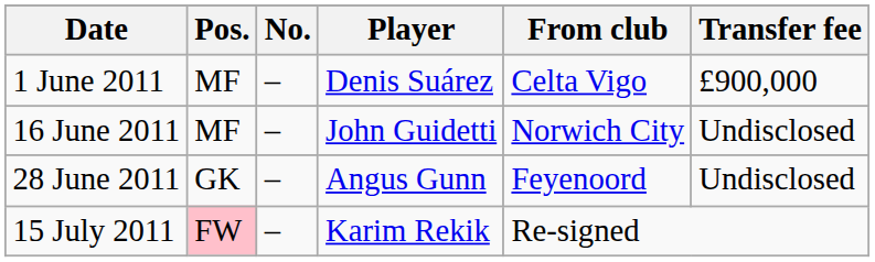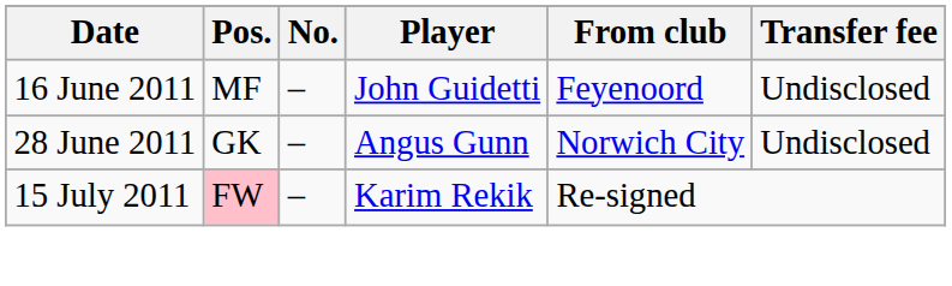- row: 1 June 2011 | MF | – | Denis Suárez | Celta Vigo | £900,000
16 June 2011 | From club: Norwich City -> Feyenoord
28 June 2011 | From club: Feyenoord -> Norwich City
